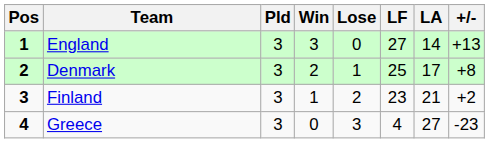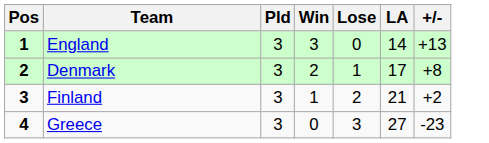- column: LF | 27 | 25 | 23 | 4
